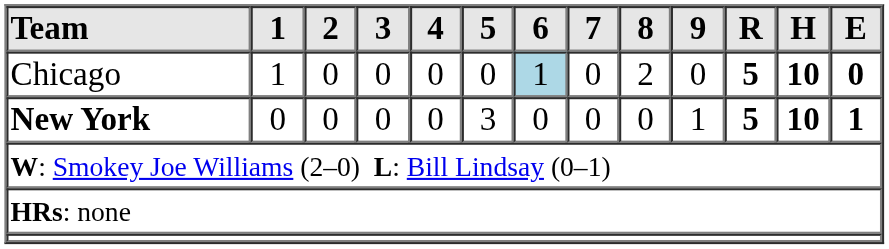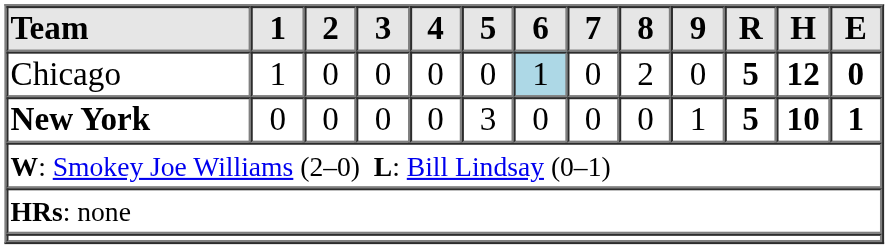Chicago | H: 10 -> 12
